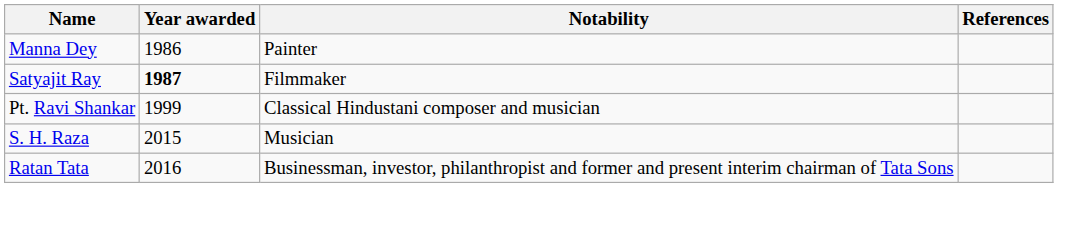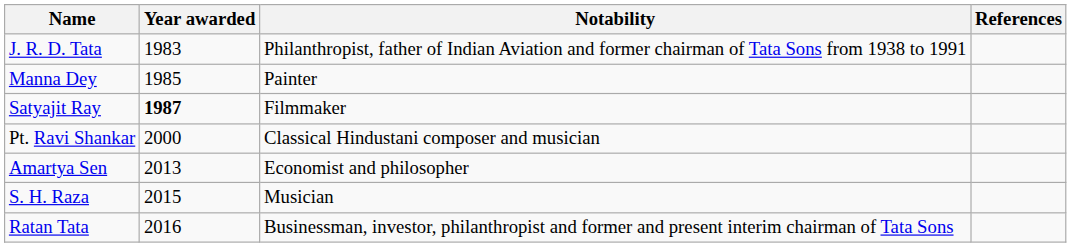+ row: J. R. D. Tata | 1983 | Philanthropist, father of Indian Aviation and former chairman of Tata Sons from 1938 to 1991
Manna Dey | Year awarded: 1986 -> 1985
Pt. Ravi Shankar | Year awarded: 1999 -> 2000
+ row: Amartya Sen | 2013 | Economist and philosopher
